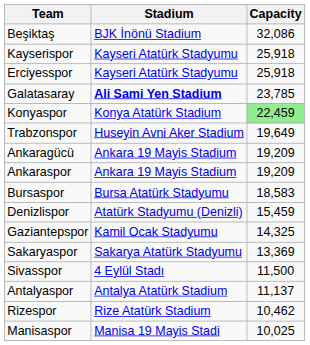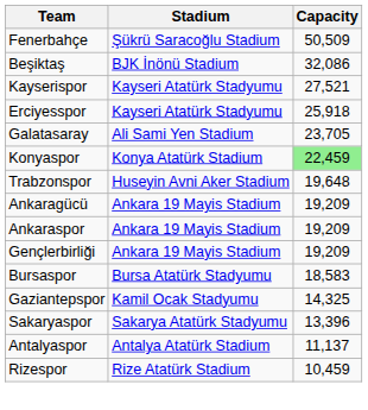+ row: Fenerbahçe | Şükrü Saracoğlu Stadium | 50,509
Kayserispor | Capacity: 25,918 -> 27,521
Galatasaray | Stadium: bold -> normal
Galatasaray | Capacity: 23,785 -> 23,705
Trabzonspor | Capacity: 19,649 -> 19,648
+ row: Gençlerbirliği | Ankara 19 Mayis Stadium | 19,209
- row: Denizlispor | Atatürk Stadyumu (Denizli) | 15,459
Sakaryaspor | Capacity: 13,369 -> 13,396
- row: Sivasspor | 4 Eylül Stadı | 11,500
Rizespor | Capacity: 10,462 -> 10,459
- row: Manisaspor | Manisa 19 Mayis Stadi | 10,025
